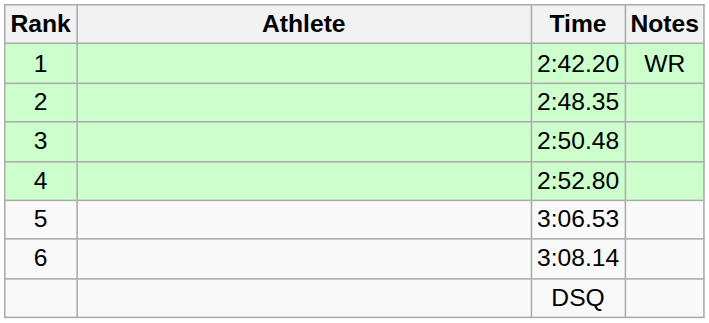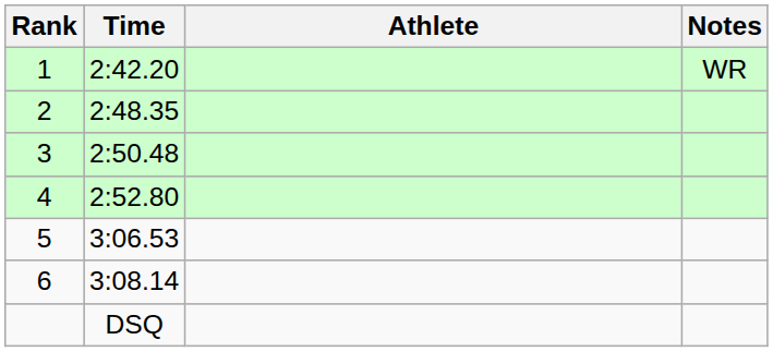columns swapped: Athlete <-> Time
